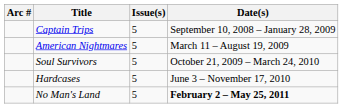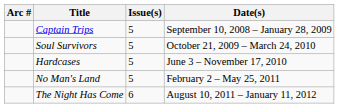- row: American Nightmares | 5 | March 11 – August 19, 2009
No Man's Land | Date(s): bold -> normal
+ row: The Night Has Come | 6 | August 10, 2011 – January 11, 2012
